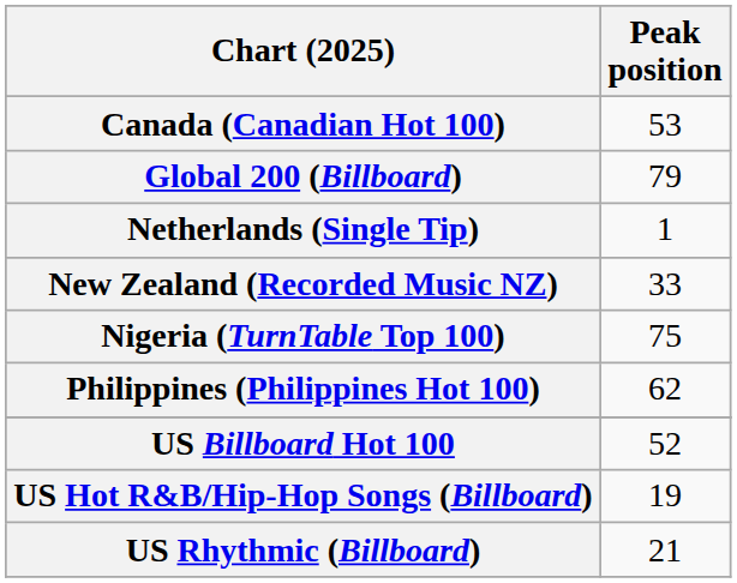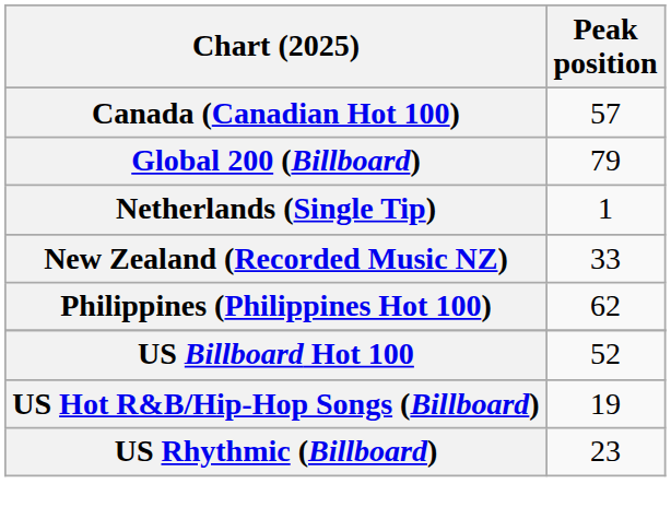Canada (Canadian Hot 100) | Peak position: 53 -> 57
- row: Nigeria (TurnTable Top 100) | 75
US Rhythmic (Billboard) | Peak position: 21 -> 23
